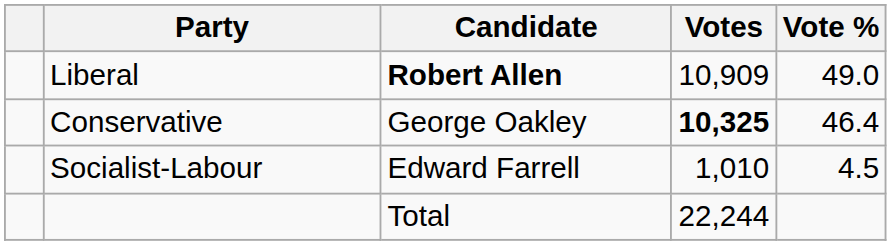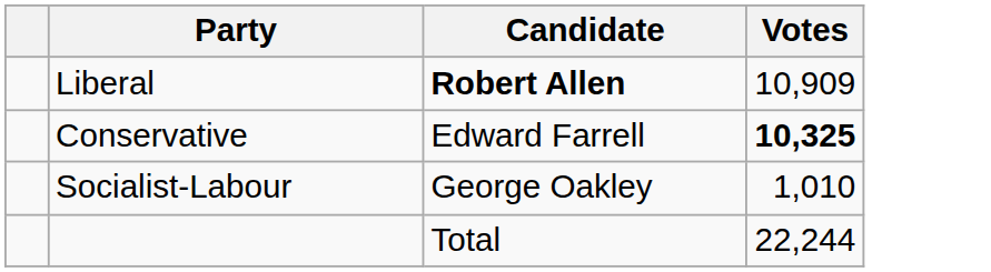- column: Vote % | 49.0 | 46.4 | 4.5
Conservative | Candidate: George Oakley -> Edward Farrell
Socialist-Labour | Candidate: Edward Farrell -> George Oakley
